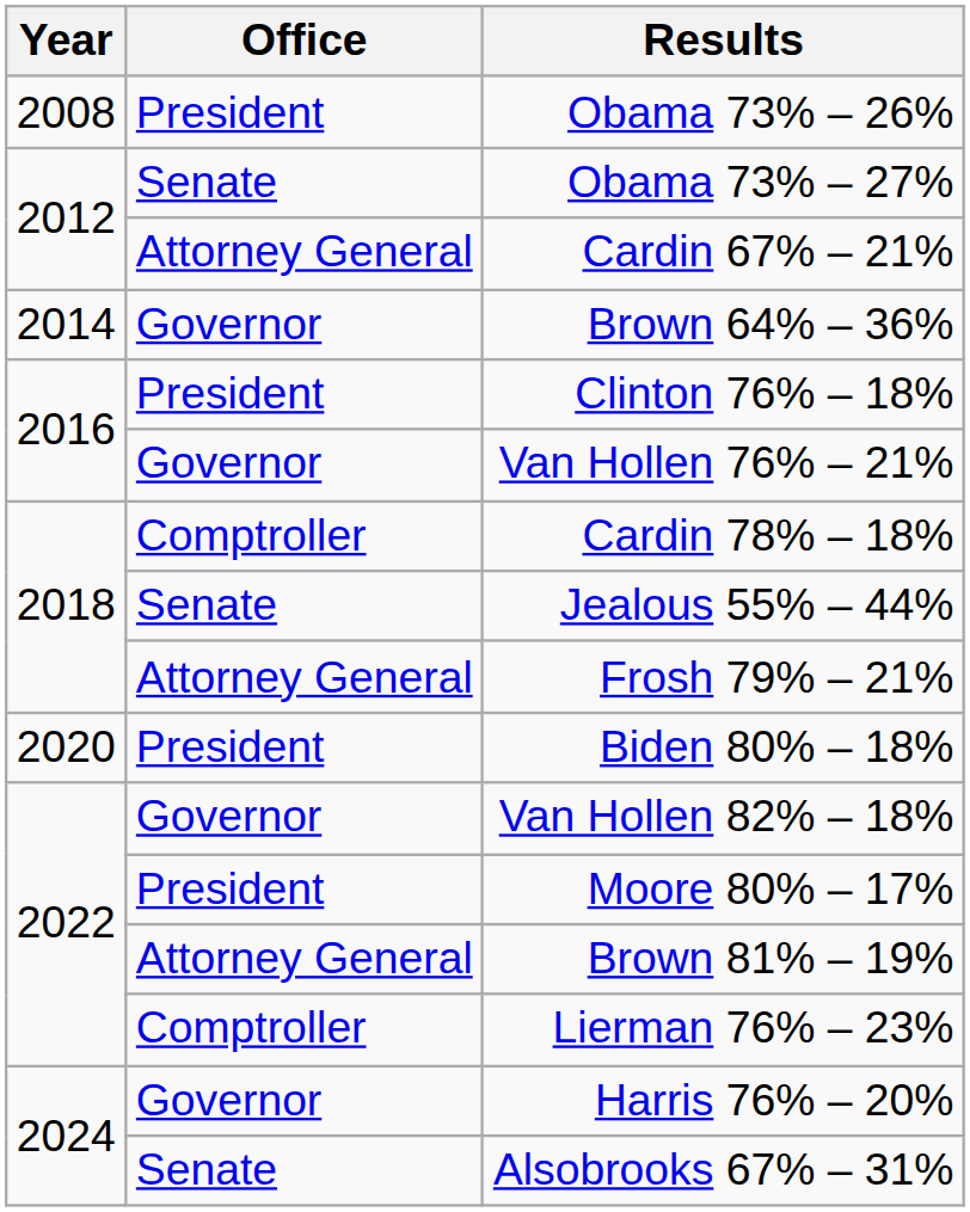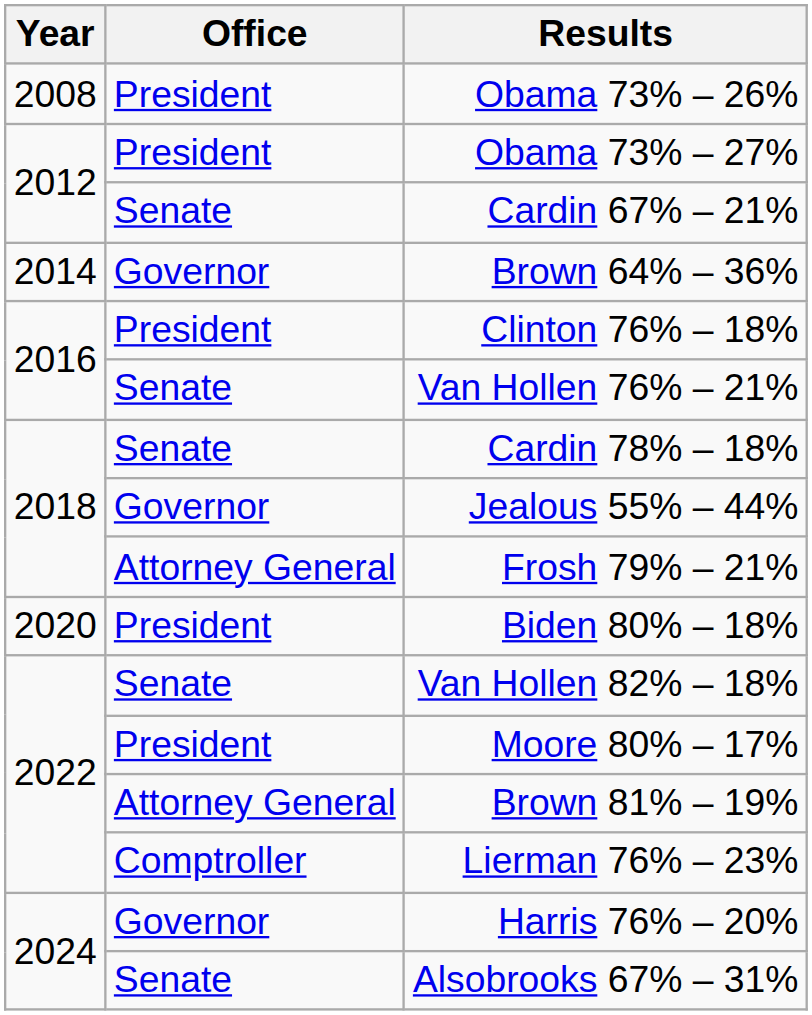Obama 73% – 27% | Office: Senate -> President
Cardin 67% – 21% | Office: Attorney General -> Senate
Van Hollen 76% – 21% | Office: Governor -> Senate
Cardin 78% – 18% | Office: Comptroller -> Senate
Jealous 55% – 44% | Office: Senate -> Governor
Van Hollen 82% – 18% | Office: Governor -> Senate
